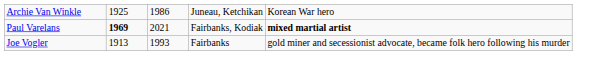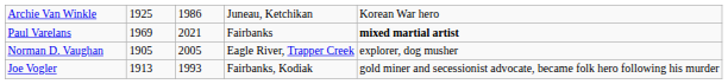Paul Varelans | column 2: bold -> normal
Paul Varelans | column 4: Fairbanks, Kodiak -> Fairbanks
+ row: Norman D. Vaughan | 1905 | 2005 | Eagle River, Trapper Creek | explorer, dog musher
Joe Vogler | column 4: Fairbanks -> Fairbanks, Kodiak
